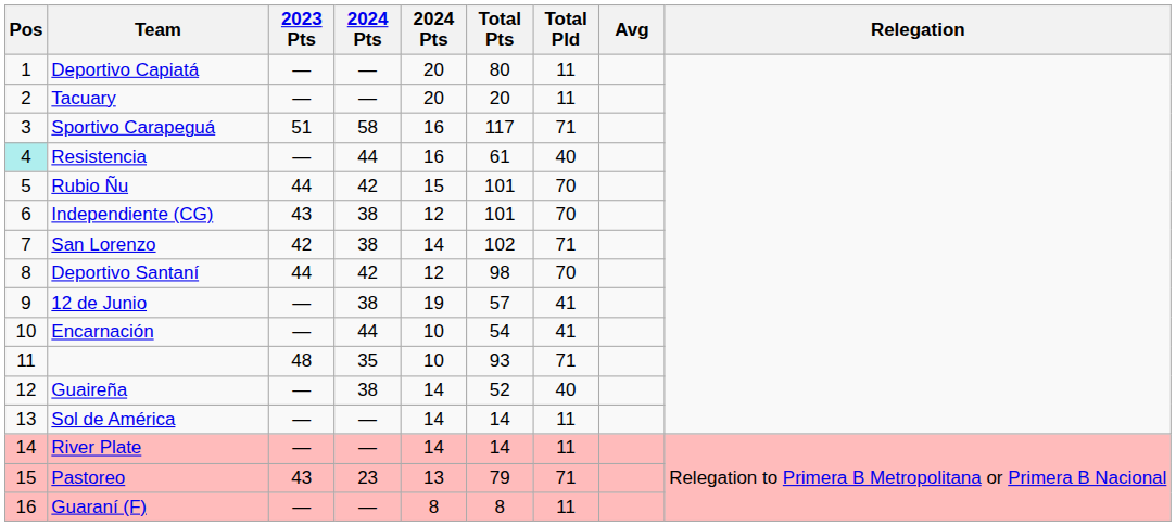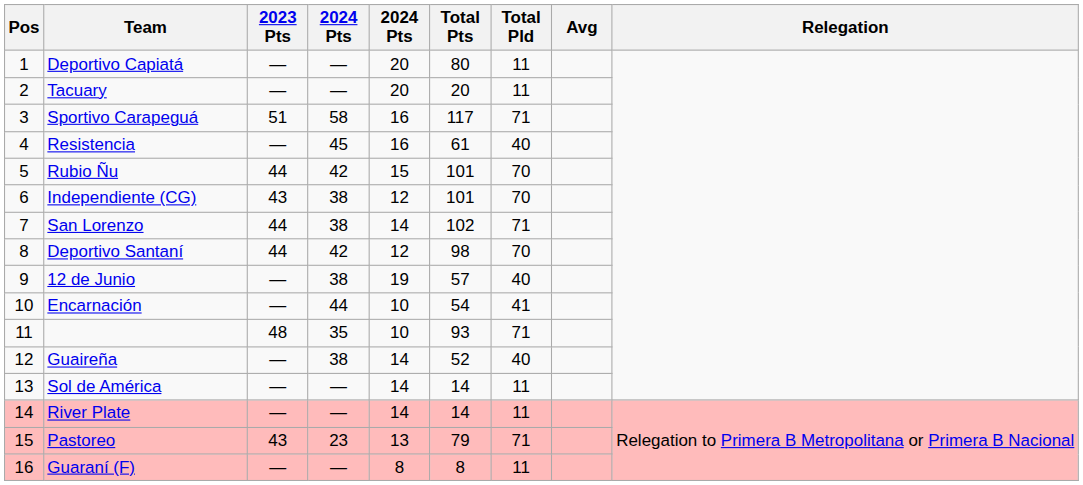Resistencia | Pos: paleturquoise background -> no background
Resistencia | column 4: 44 -> 45
San Lorenzo | 2023 Pts: 42 -> 44
12 de Junio | Total Pld: 41 -> 40
